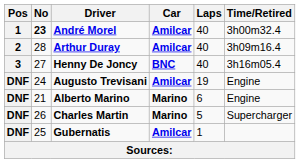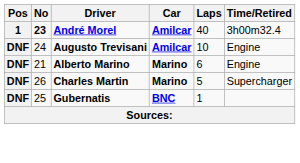- row: 2 | 28 | Arthur Duray | Amilcar | 40 | 3h09m16.4
- row: 3 | 27 | Henny De Joncy | BNC | 40 | 3h16m05.4
Augusto Trevisani | Laps: 19 -> 10
Gubernatis | Car: Amilcar -> BNC
